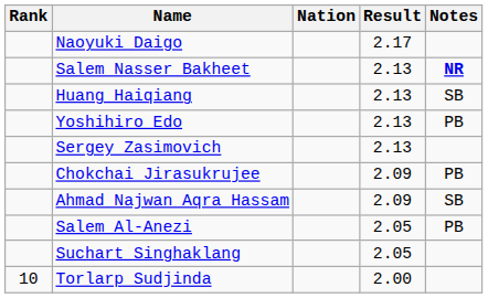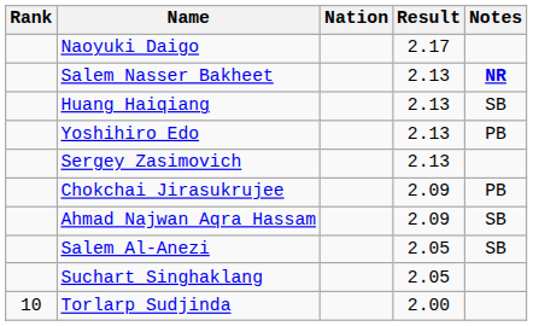Salem Al-Anezi | Notes: PB -> SB
